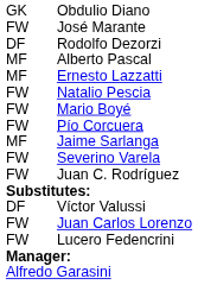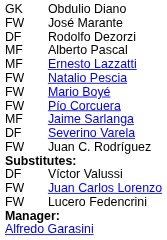Severino Varela | column 1: FW -> DF
